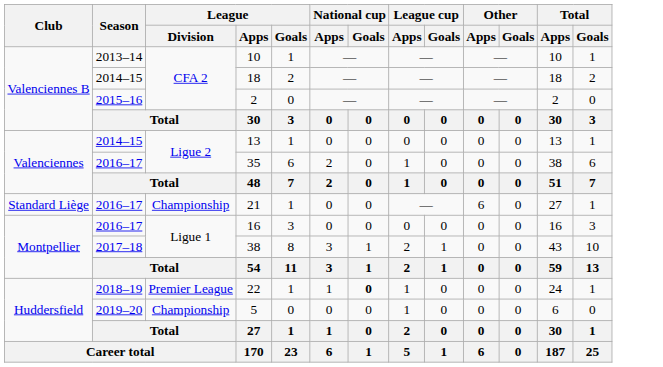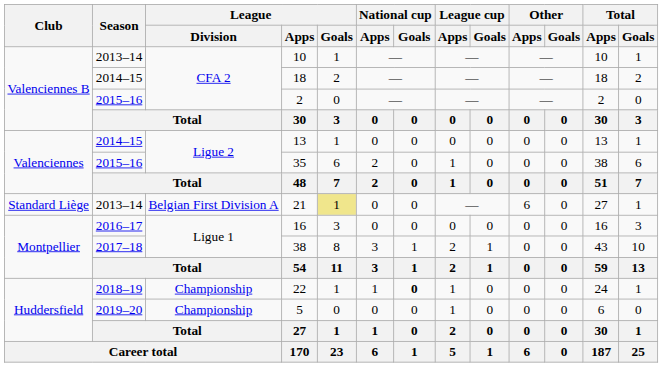35 | Season: 2016–17 -> 2015–16
21 | Season: 2016–17 -> 2013–14
21 | League / Division: Championship -> Belgian First Division A
21 | League / Goals: no background -> khaki background
22 | League / Division: Premier League -> Championship
